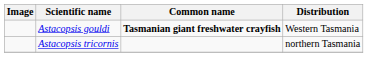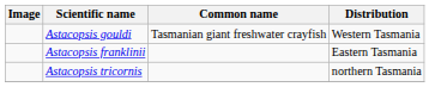Astacopsis gouldi | Common name: bold -> normal
+ row: Astacopsis franklinii | Eastern Tasmania
